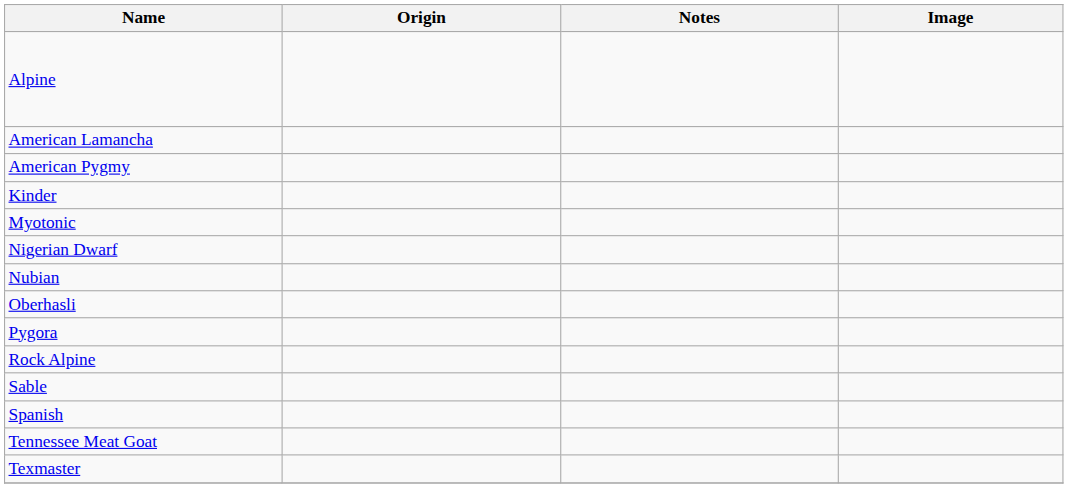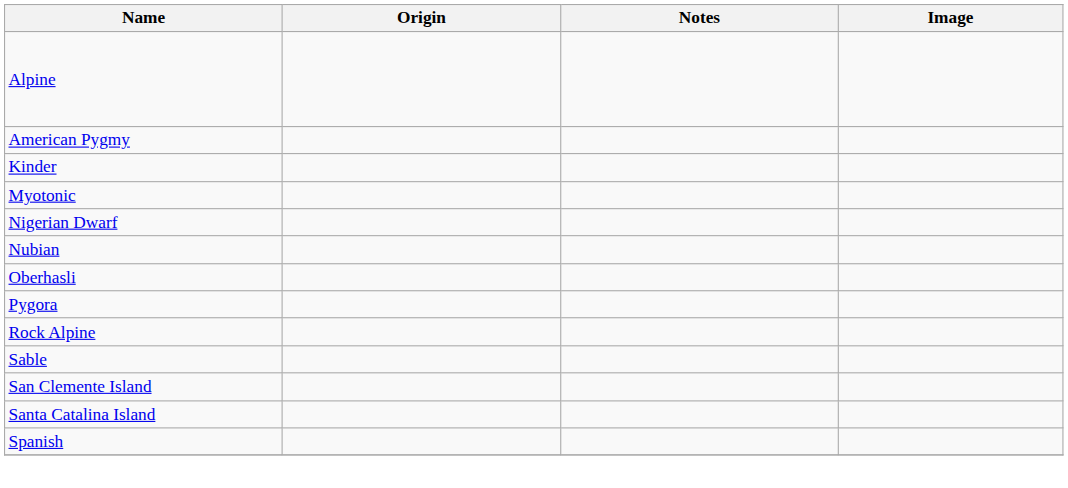- row: American Lamancha
+ row: San Clemente Island
+ row: Santa Catalina Island
- row: Tennessee Meat Goat
- row: Texmaster
